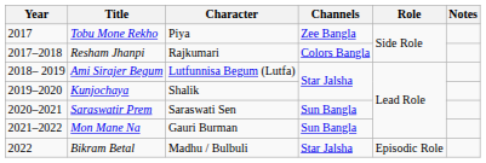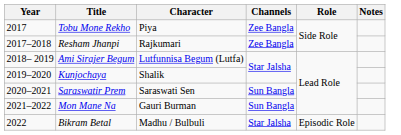Resham Jhanpi | Channels: Colors Bangla -> Zee Bangla
